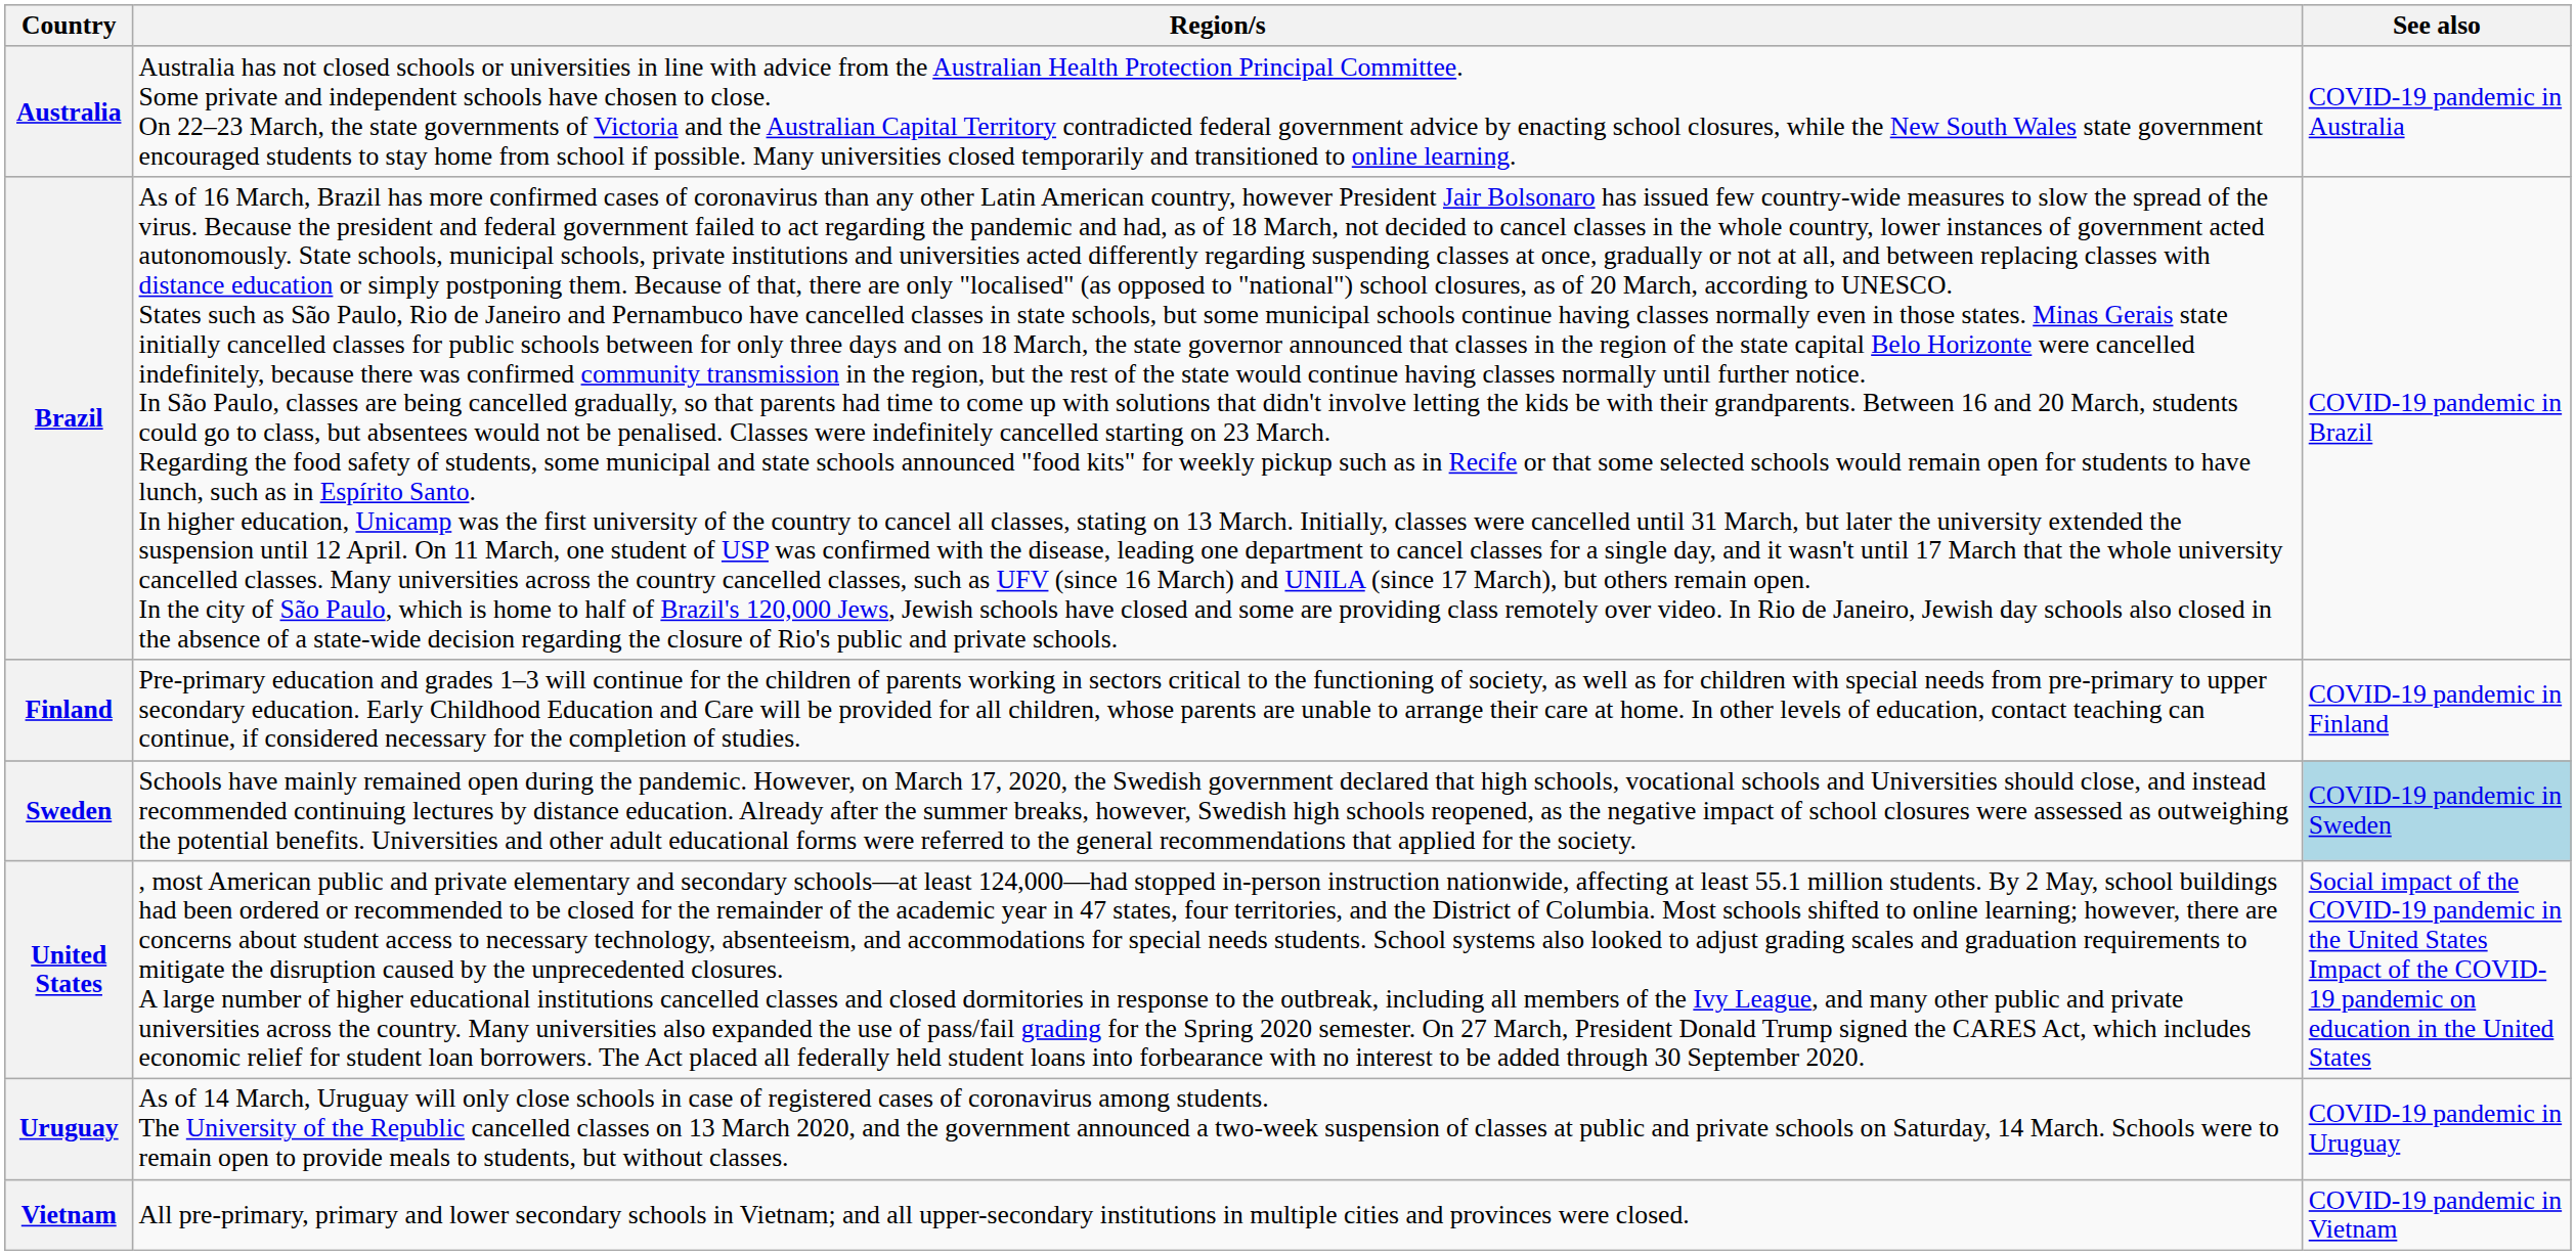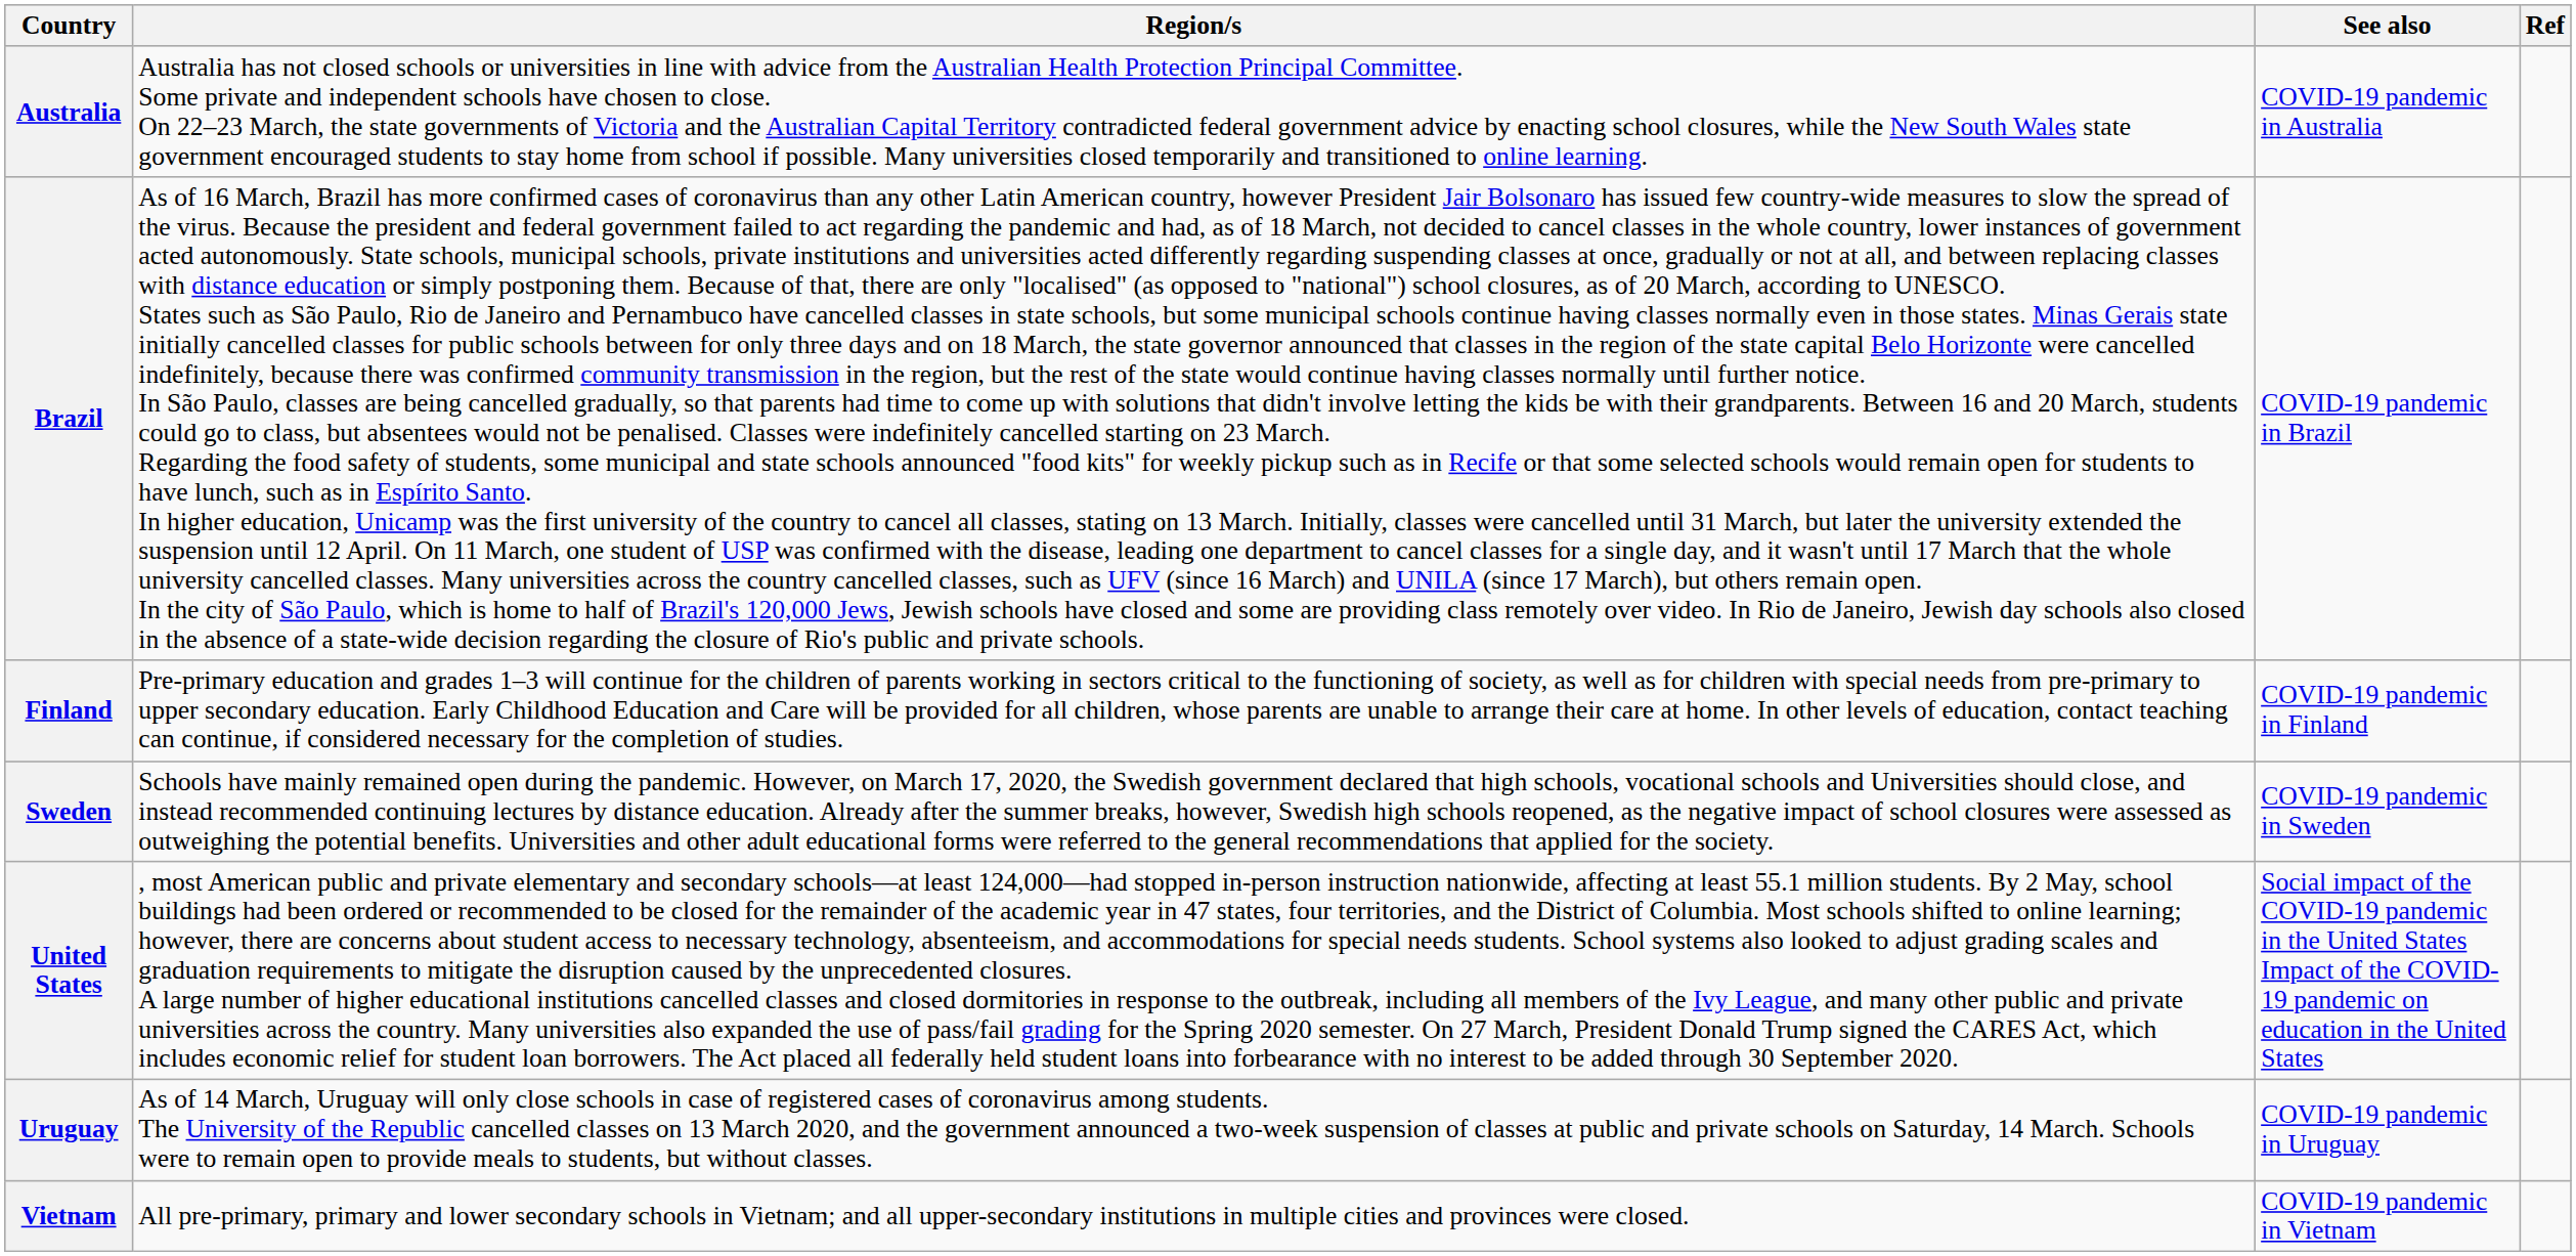+ column: Ref
Sweden | See also: lightblue background -> no background
